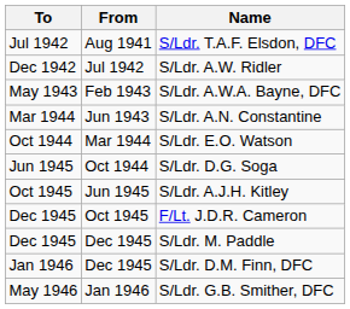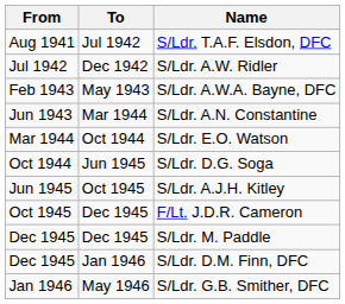columns swapped: From <-> To
